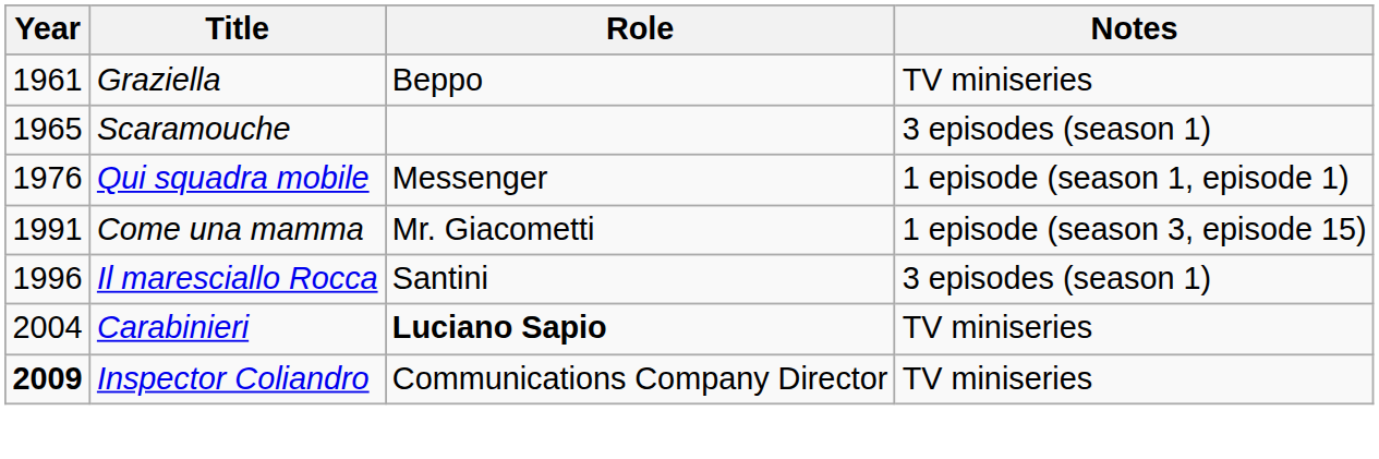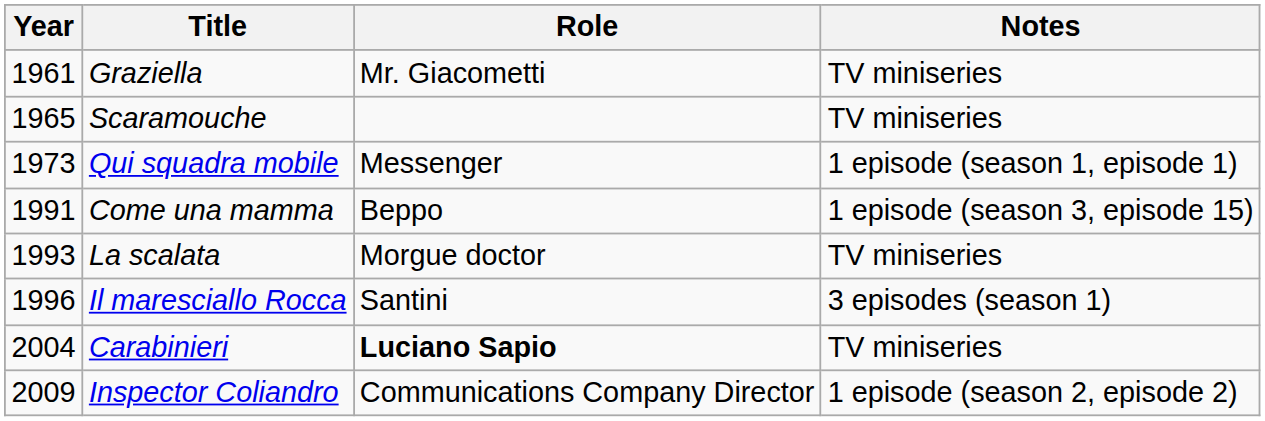Graziella | Role: Beppo -> Mr. Giacometti
Scaramouche | Notes: 3 episodes (season 1) -> TV miniseries
Qui squadra mobile | Year: 1976 -> 1973
Come una mamma | Role: Mr. Giacometti -> Beppo
+ row: 1993 | La scalata | Morgue doctor | TV miniseries
Inspector Coliandro | Year: bold -> normal
Inspector Coliandro | Notes: TV miniseries -> 1 episode (season 2, episode 2)
